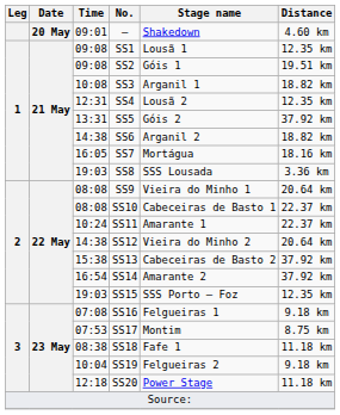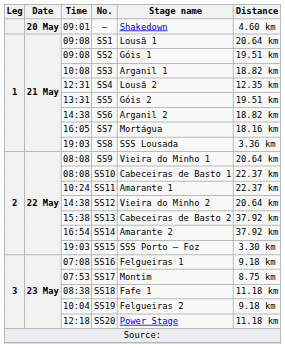SS1 | Distance: 12.35 km -> 20.64 km
SS5 | Distance: 37.92 km -> 19.51 km
SS15 | Distance: 12.35 km -> 3.30 km
